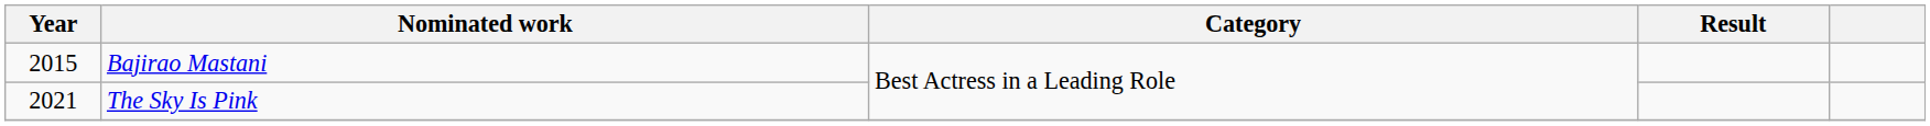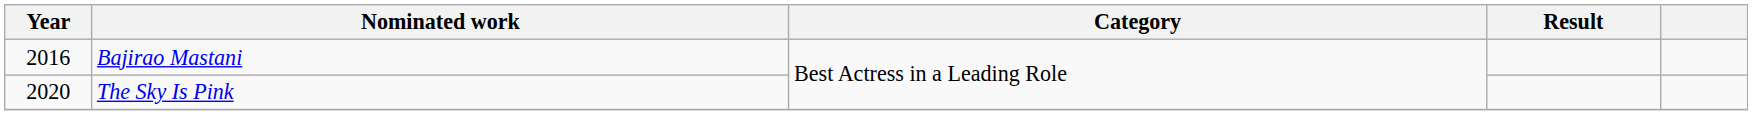Bajirao Mastani | Year: 2015 -> 2016
The Sky Is Pink | Year: 2021 -> 2020
